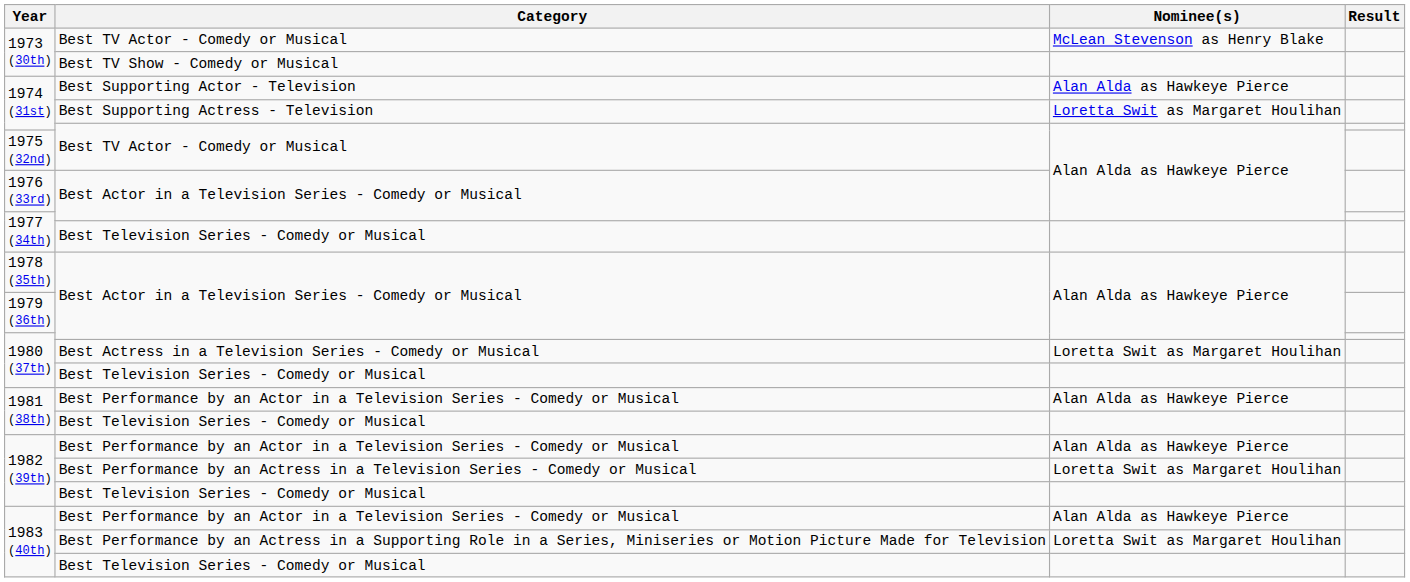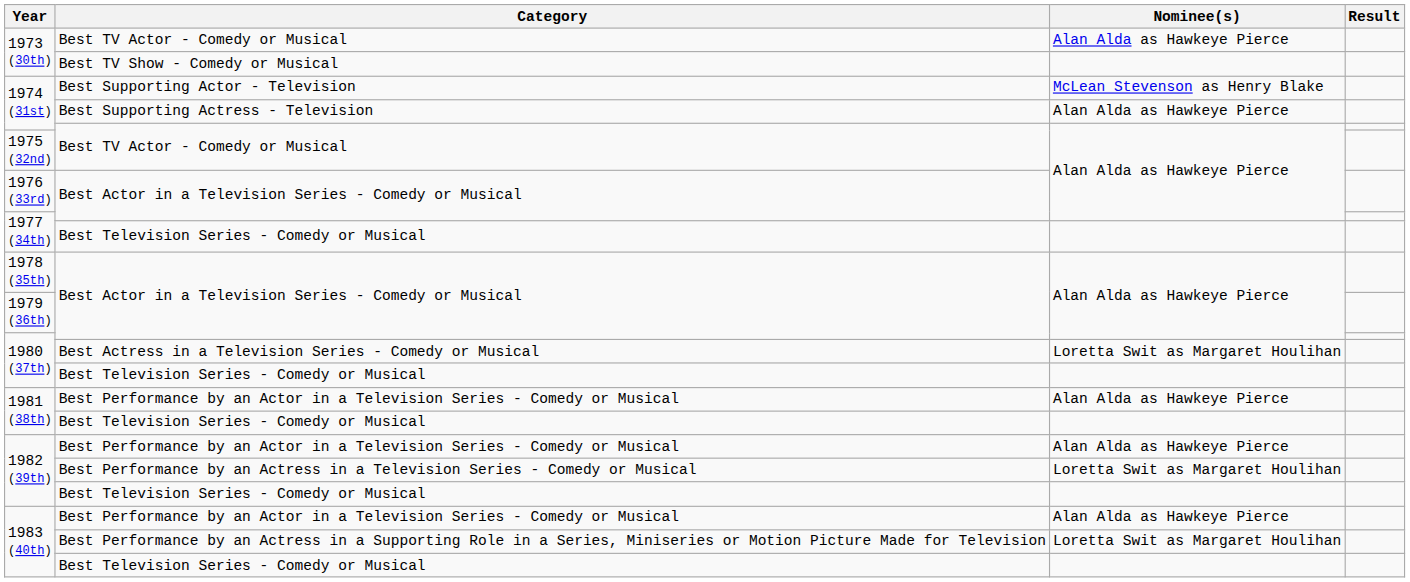1973 (30th) / Best TV Actor - Comedy or Musical | Nominee(s): McLean Stevenson as Henry Blake -> Alan Alda as Hawkeye Pierce
1974 (31st) / Best Supporting Actor - Television | Nominee(s): Alan Alda as Hawkeye Pierce -> McLean Stevenson as Henry Blake
1974 (31st) / Best Supporting Actress - Television | Nominee(s): Loretta Swit as Margaret Houlihan -> Alan Alda as Hawkeye Pierce
